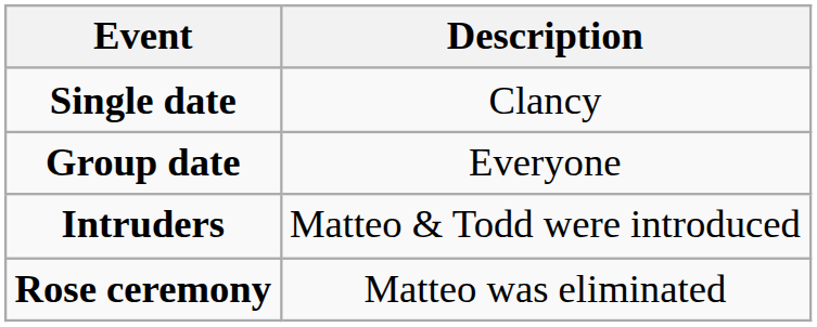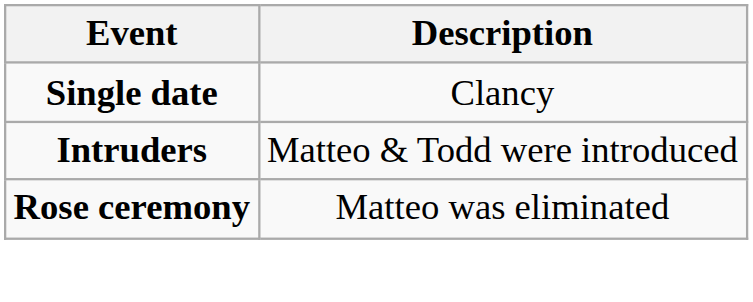- row: Group date | Everyone
